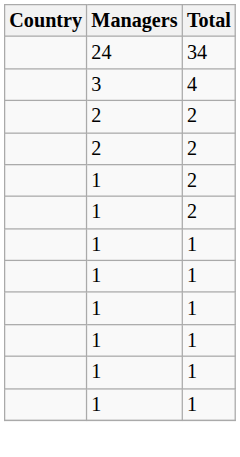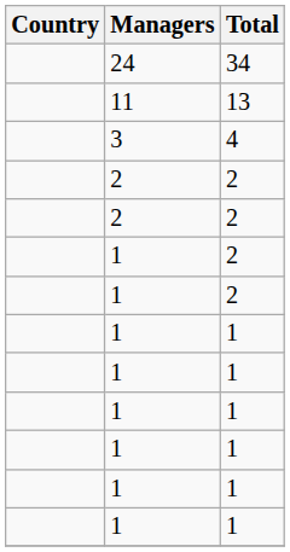+ row: 11 | 13
